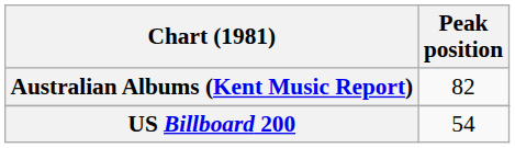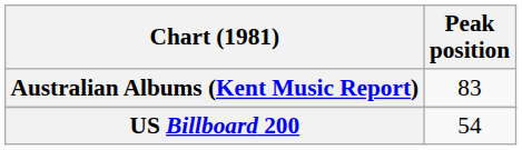Australian Albums (Kent Music Report) | Peak position: 82 -> 83
